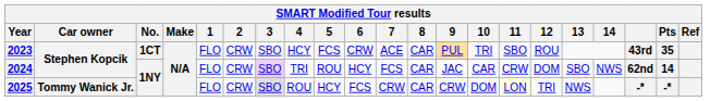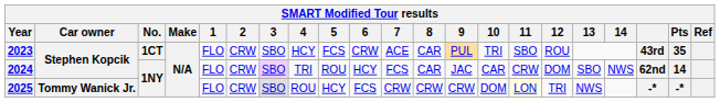2025 | 8: CAR -> CRW
